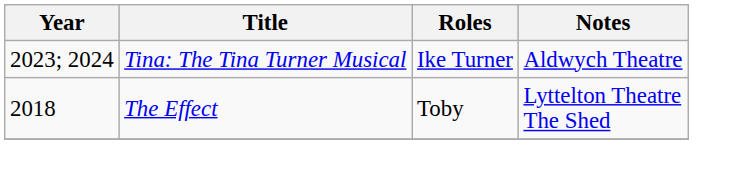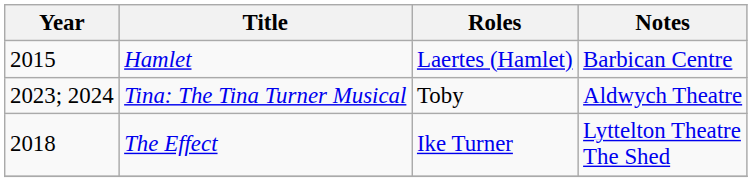+ row: 2015 | Hamlet | Laertes (Hamlet) | Barbican Centre
Tina: The Tina Turner Musical | Roles: Ike Turner -> Toby
The Effect | Roles: Toby -> Ike Turner
